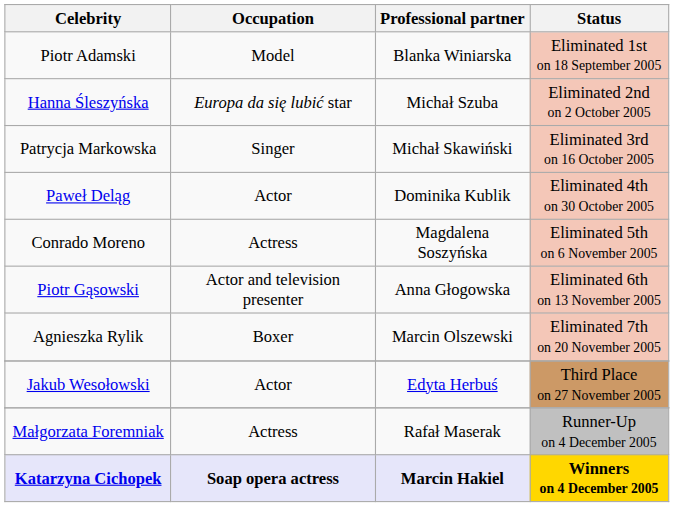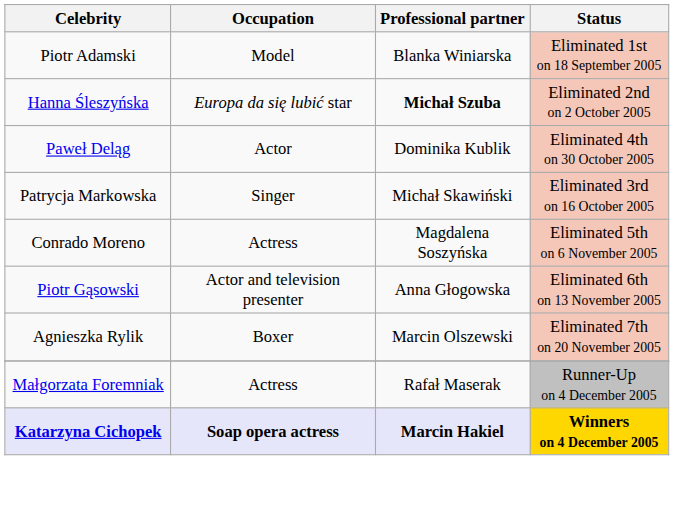Hanna Śleszyńska | Professional partner: normal -> bold
rows swapped: Patrycja Markowska <-> Paweł Deląg
- row: Jakub Wesołowski | Actor | Edyta Herbuś | Third Place on 27 November 2005
